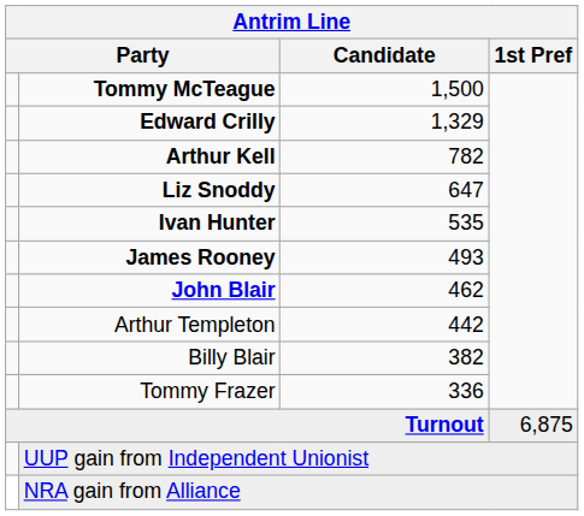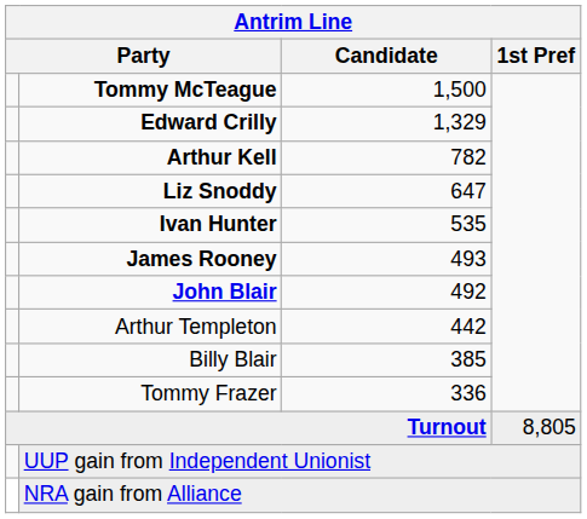John Blair | Candidate: 462 -> 492
Billy Blair | Candidate: 382 -> 385
Turnout | 1st Pref: 6,875 -> 8,805
